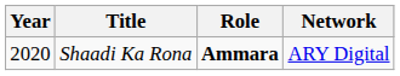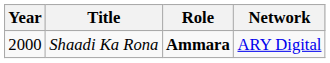Shaadi Ka Rona | Year: 2020 -> 2000
